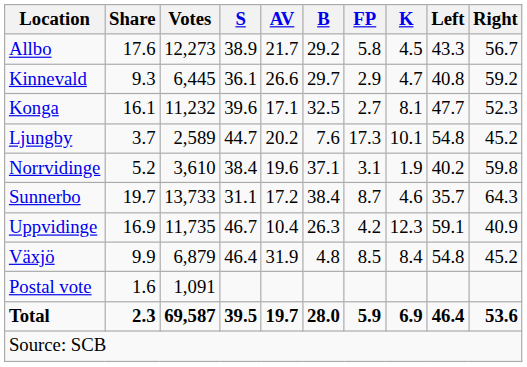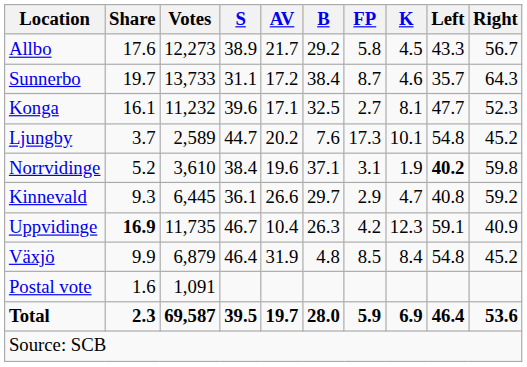rows swapped: Kinnevald <-> Sunnerbo
Norrvidinge | Left: normal -> bold
Uppvidinge | Share: normal -> bold
